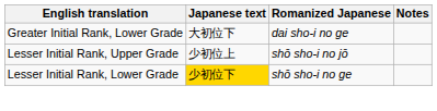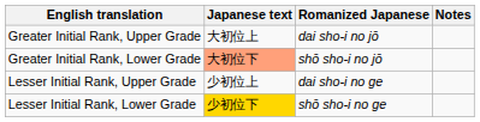+ row: Greater Initial Rank, Upper Grade | 大初位上 | dai sho-i no jō
Greater Initial Rank, Lower Grade | Japanese text: no background -> lightsalmon background
Greater Initial Rank, Lower Grade | Romanized Japanese: dai sho-i no ge -> shō sho-i no jō
Lesser Initial Rank, Upper Grade | Romanized Japanese: shō sho-i no jō -> dai sho-i no ge
